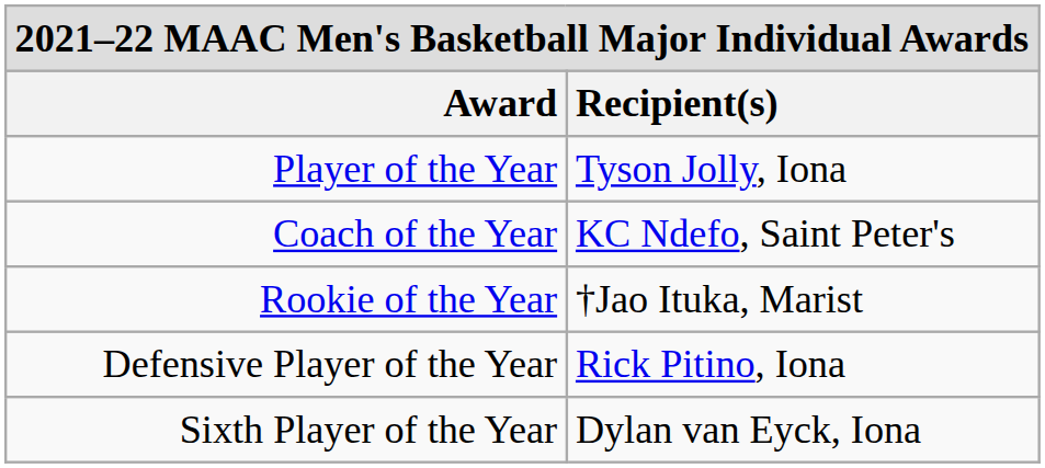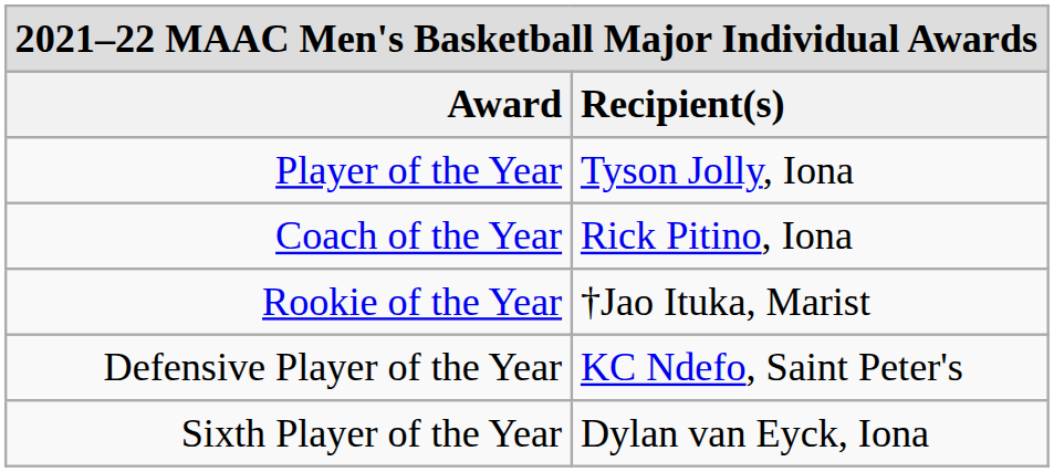Coach of the Year | Recipient(s): KC Ndefo, Saint Peter's -> Rick Pitino, Iona
Defensive Player of the Year | Recipient(s): Rick Pitino, Iona -> KC Ndefo, Saint Peter's
